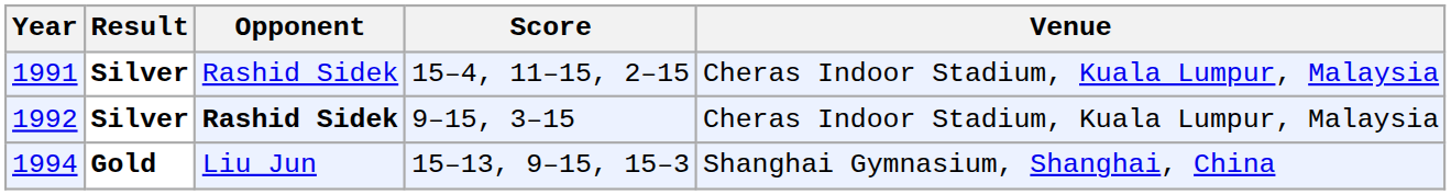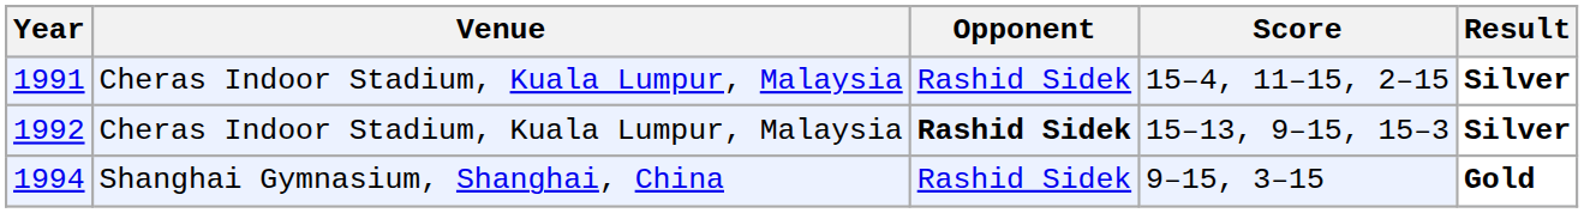columns swapped: Venue <-> Result
1992 | Score: 9–15, 3–15 -> 15–13, 9–15, 15–3
1994 | Opponent: Liu Jun -> Rashid Sidek
1994 | Score: 15–13, 9–15, 15–3 -> 9–15, 3–15
